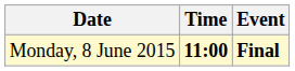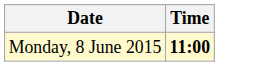- column: Event | Final
